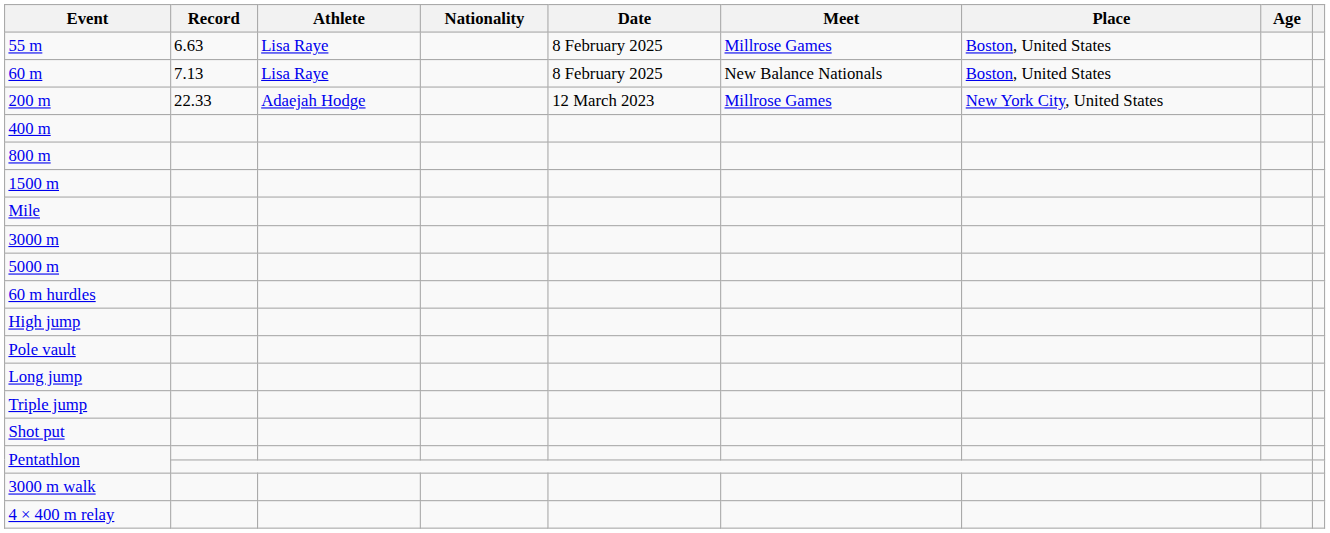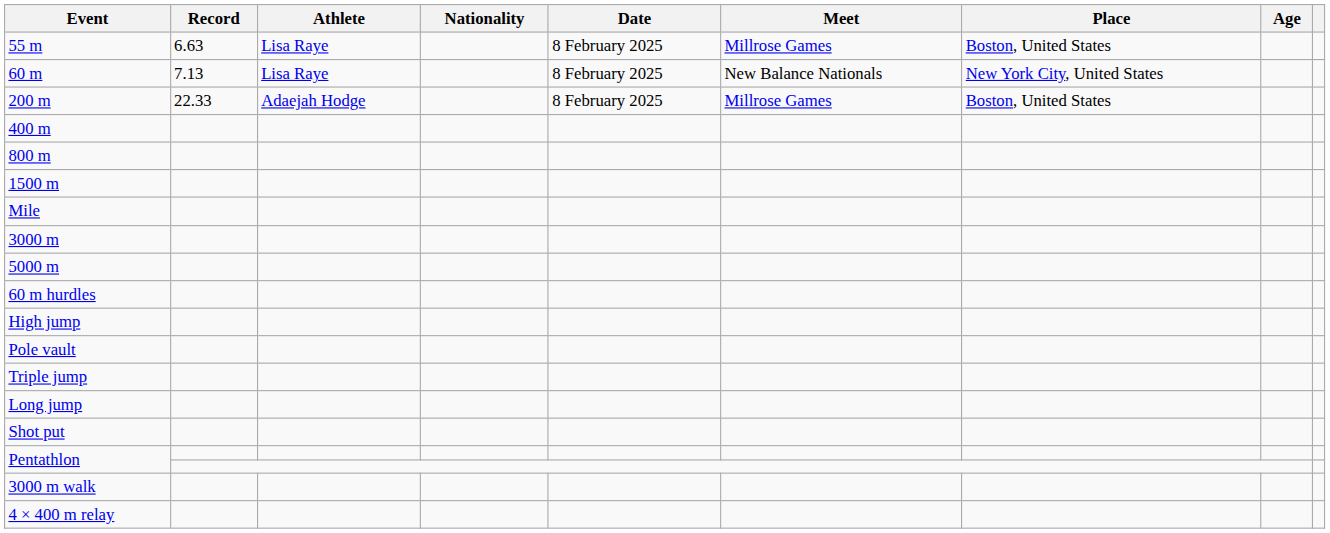60 m | Place: Boston, United States -> New York City, United States
200 m | Date: 12 March 2023 -> 8 February 2025
200 m | Place: New York City, United States -> Boston, United States
rows swapped: Long jump <-> Triple jump
